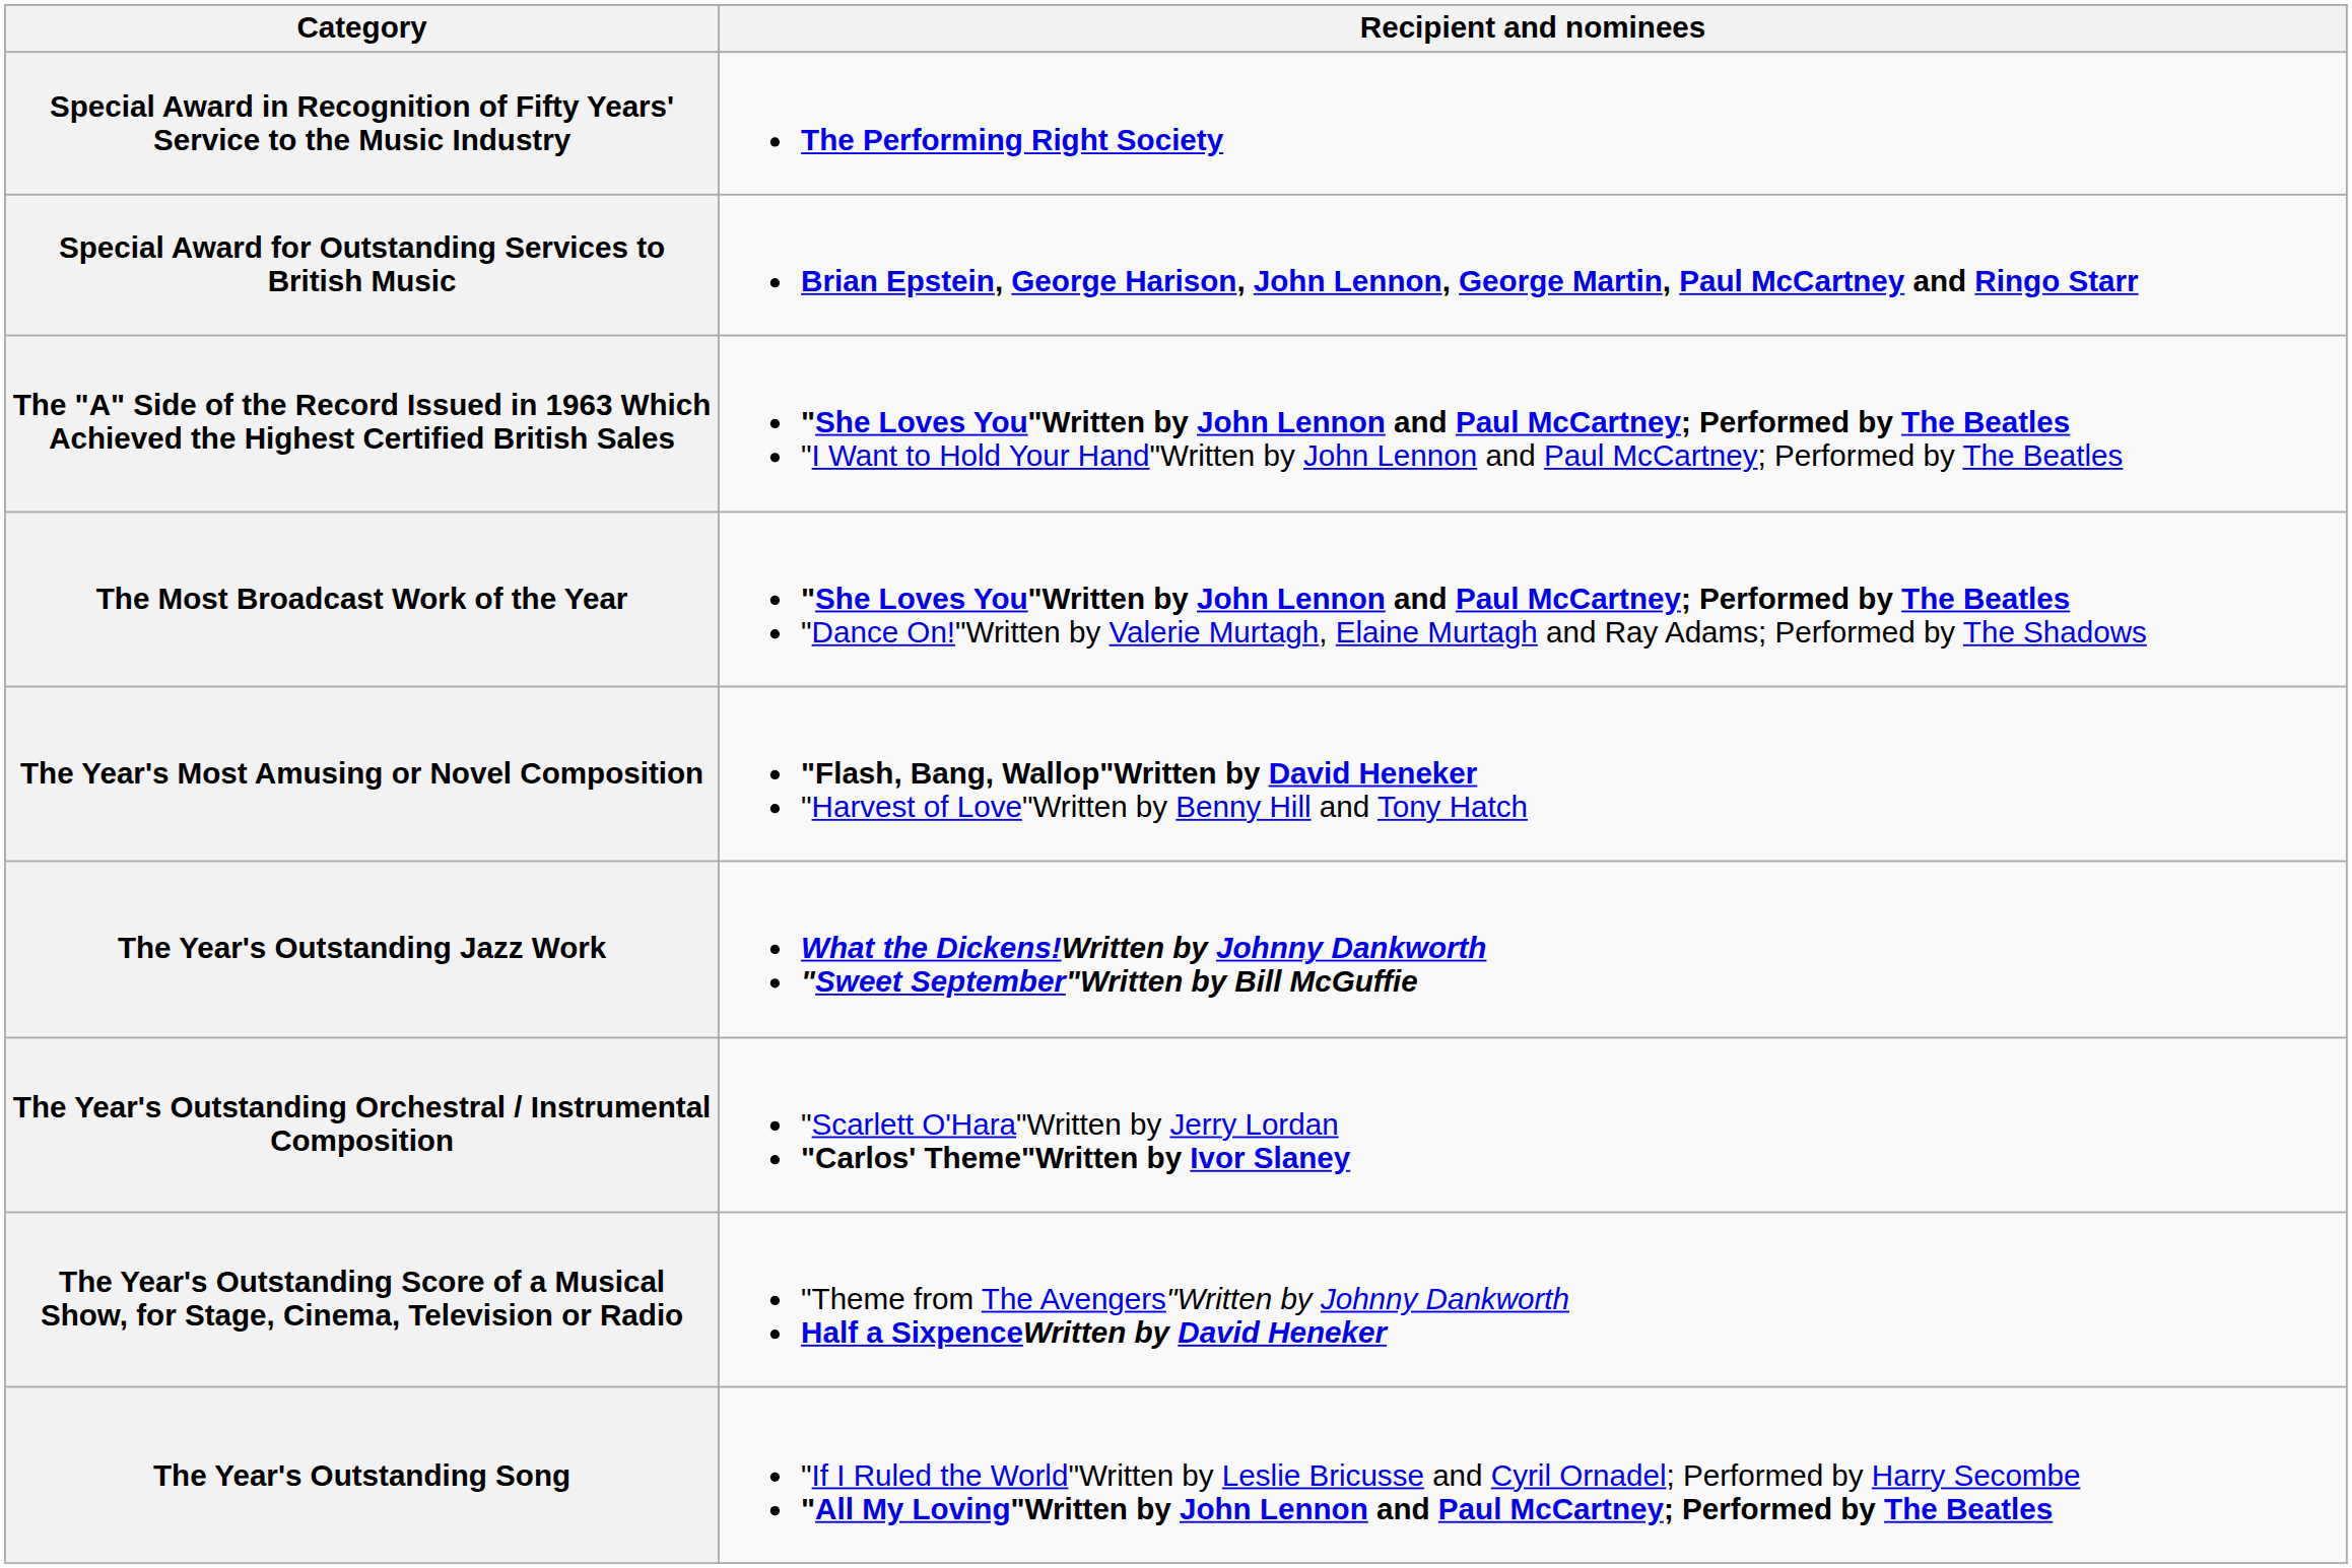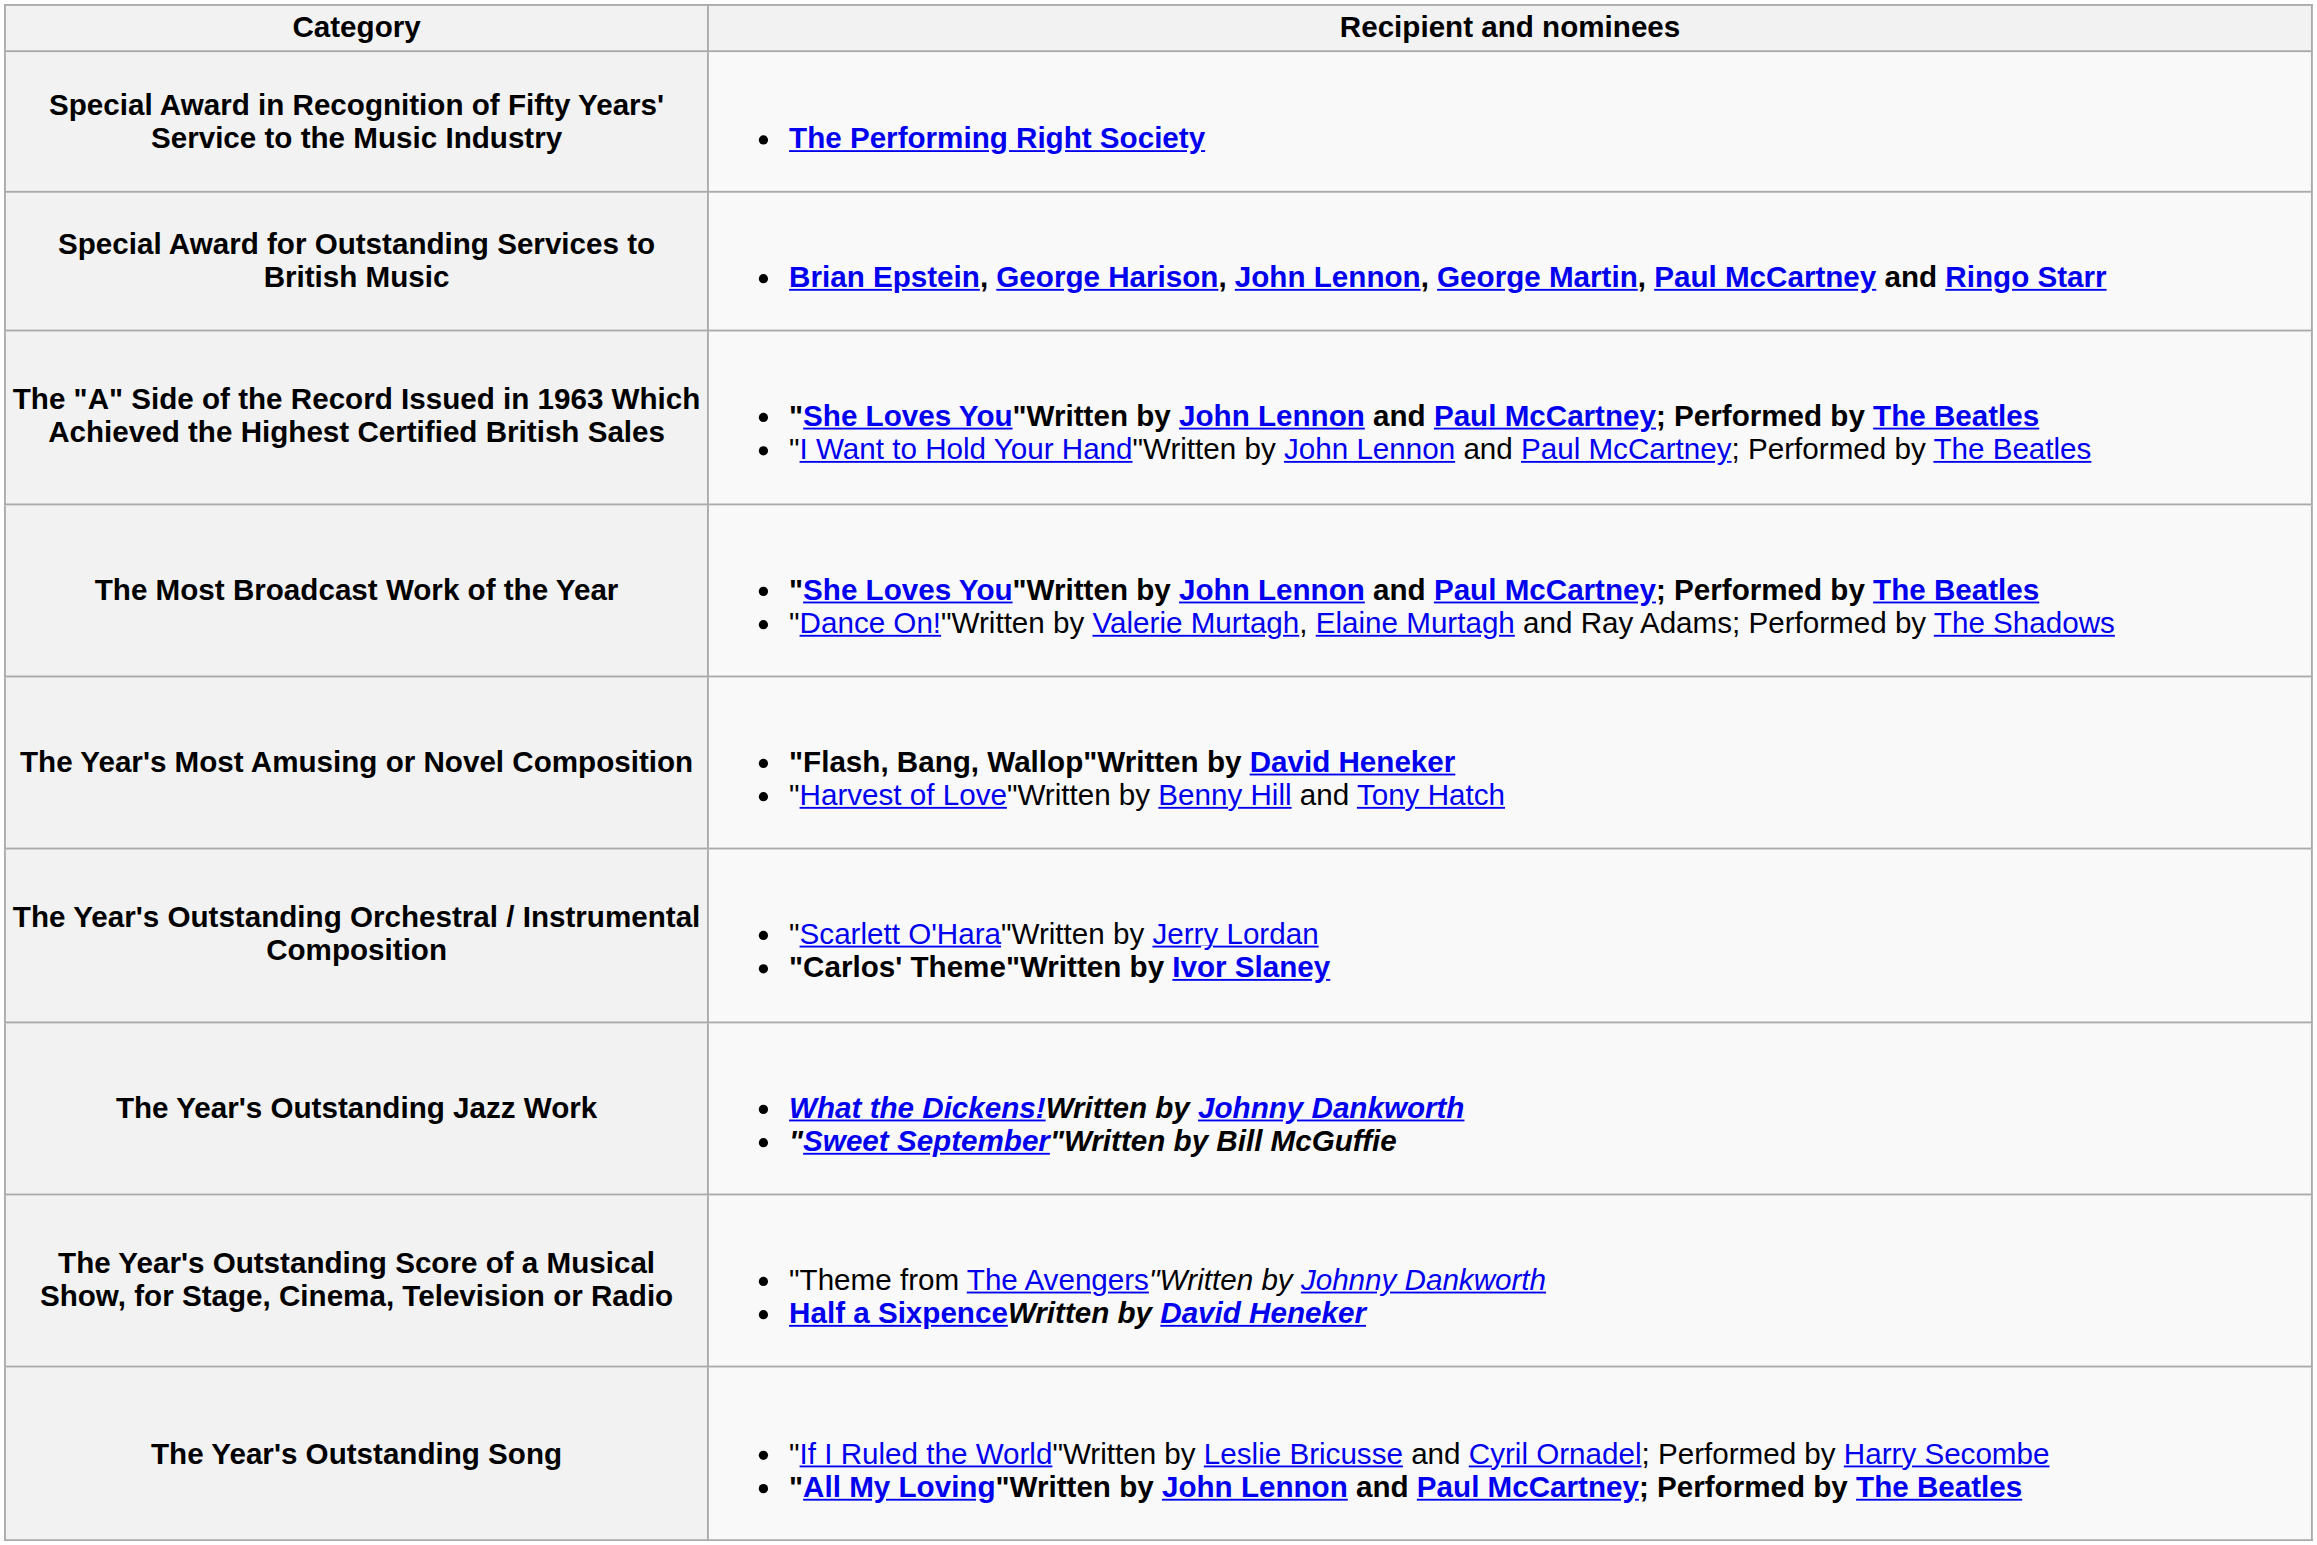rows swapped: The Year's Outstanding Jazz Work <-> The Year's Outstanding Orchestral / Instrumental Composition
